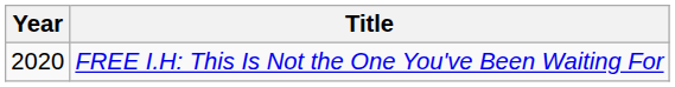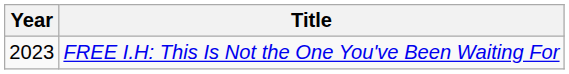FREE I.H: This Is Not the One You've Been Waiting For | Year: 2020 -> 2023
